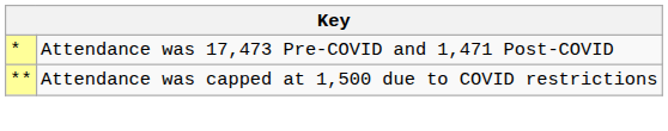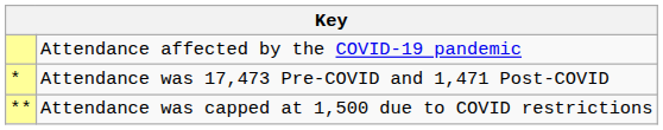+ row: Attendance affected by the COVID-19 pandemic
